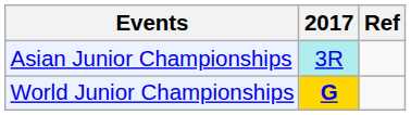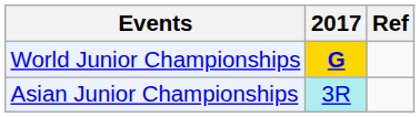rows swapped: Asian Junior Championships <-> World Junior Championships
